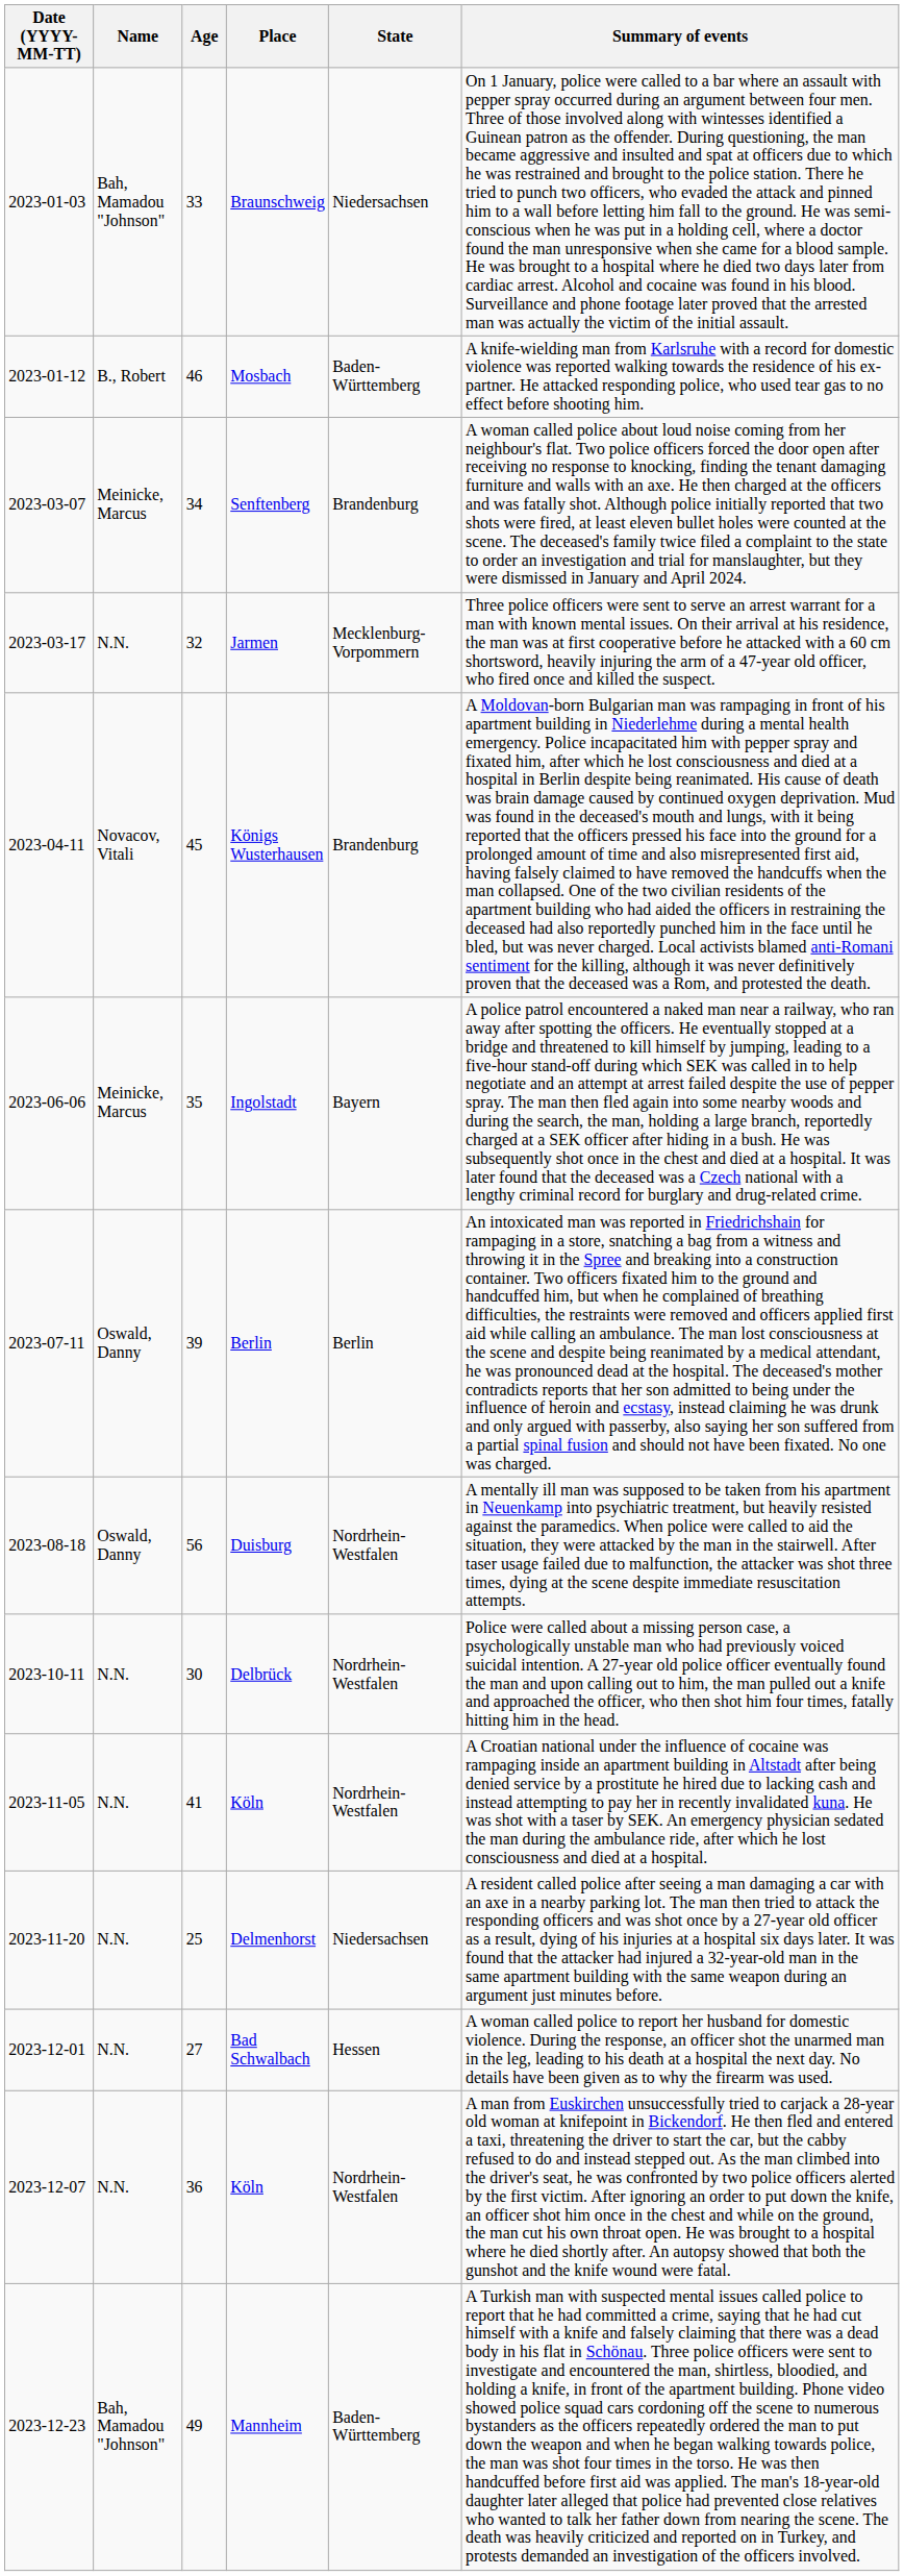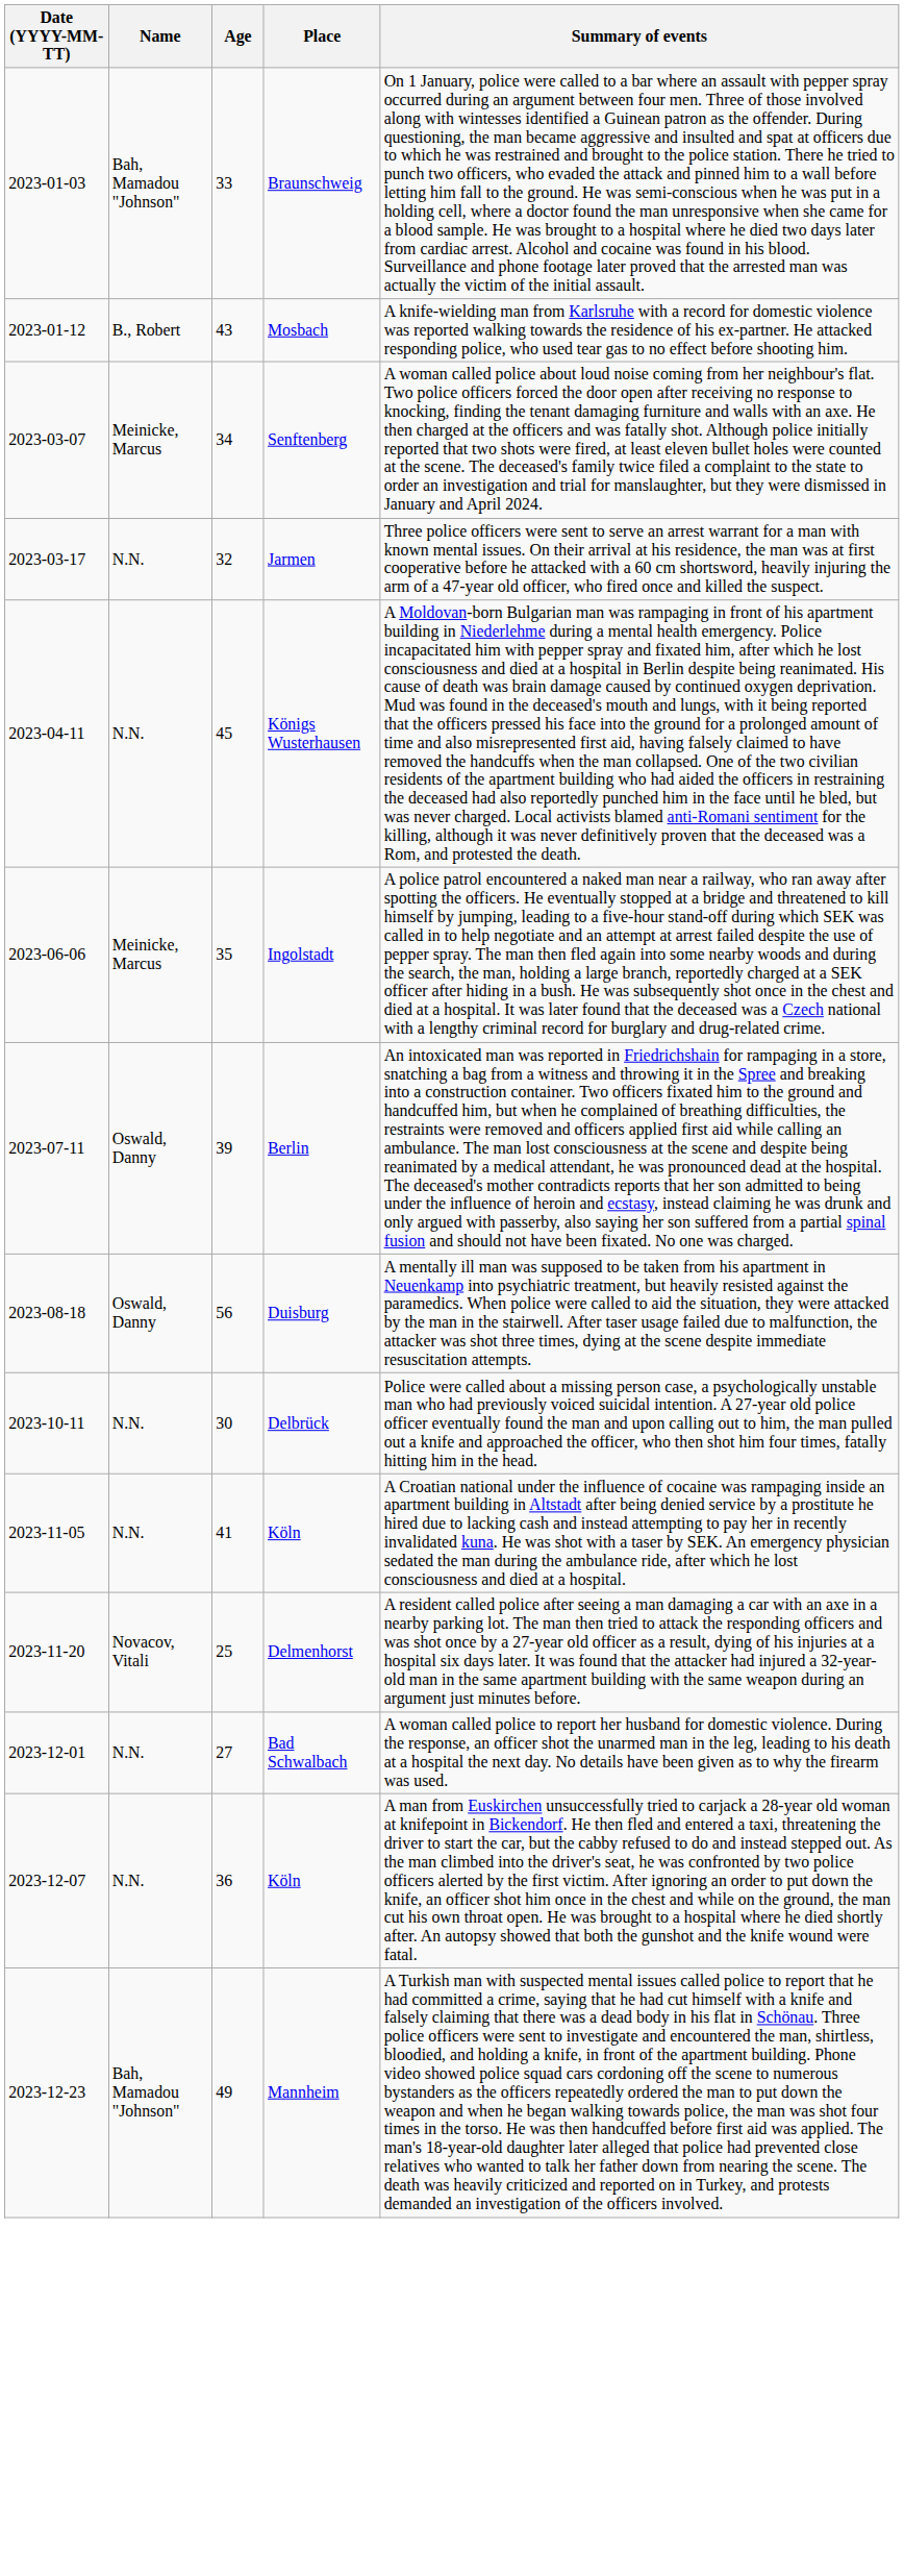- column: State | Niedersachsen | Baden-Württemberg | Brandenburg | Mecklenburg-Vorpommern | Brandenburg | Bayern | Berlin | Nordrhein-Westfalen | Nordrhein-Westfalen | Nordrhein-Westfalen | Niedersachsen | Hessen | Nordrhein-Westfalen | Baden-Württemberg
Mosbach | Age: 46 -> 43
Königs Wusterhausen | Name: Novacov, Vitali -> N.N.
Delmenhorst | Name: N.N. -> Novacov, Vitali
